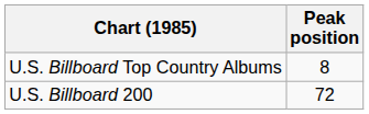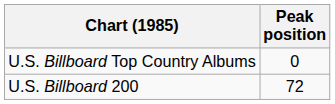U.S. Billboard Top Country Albums | Peak position: 8 -> 0
